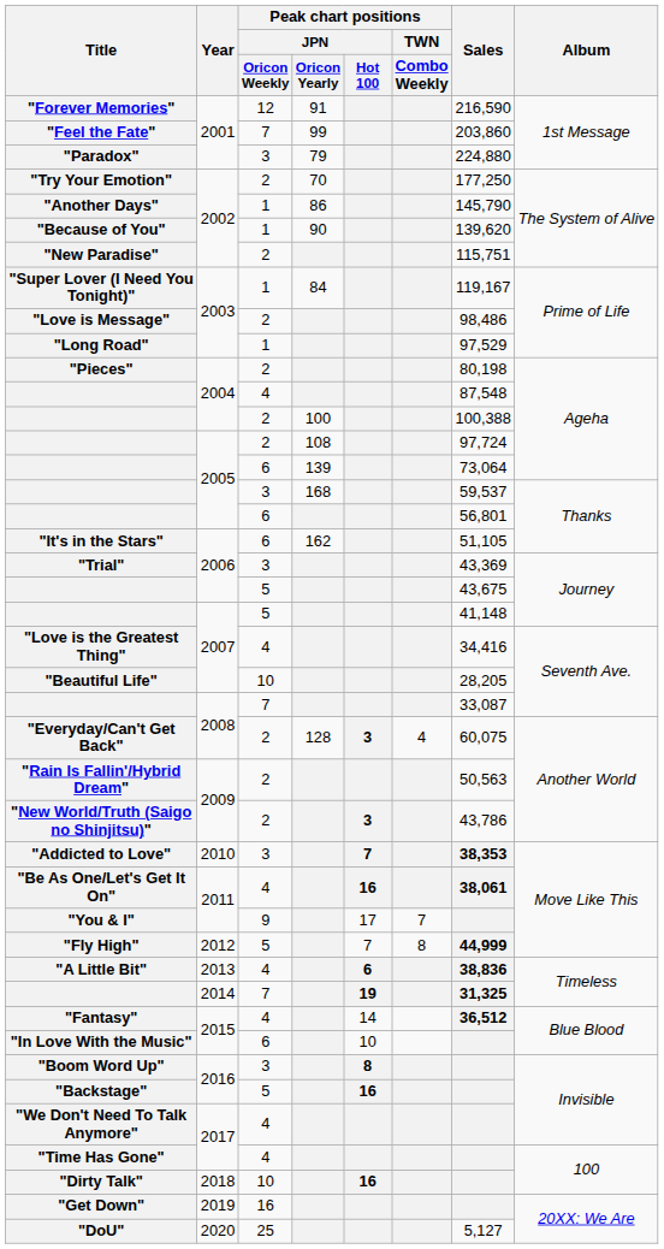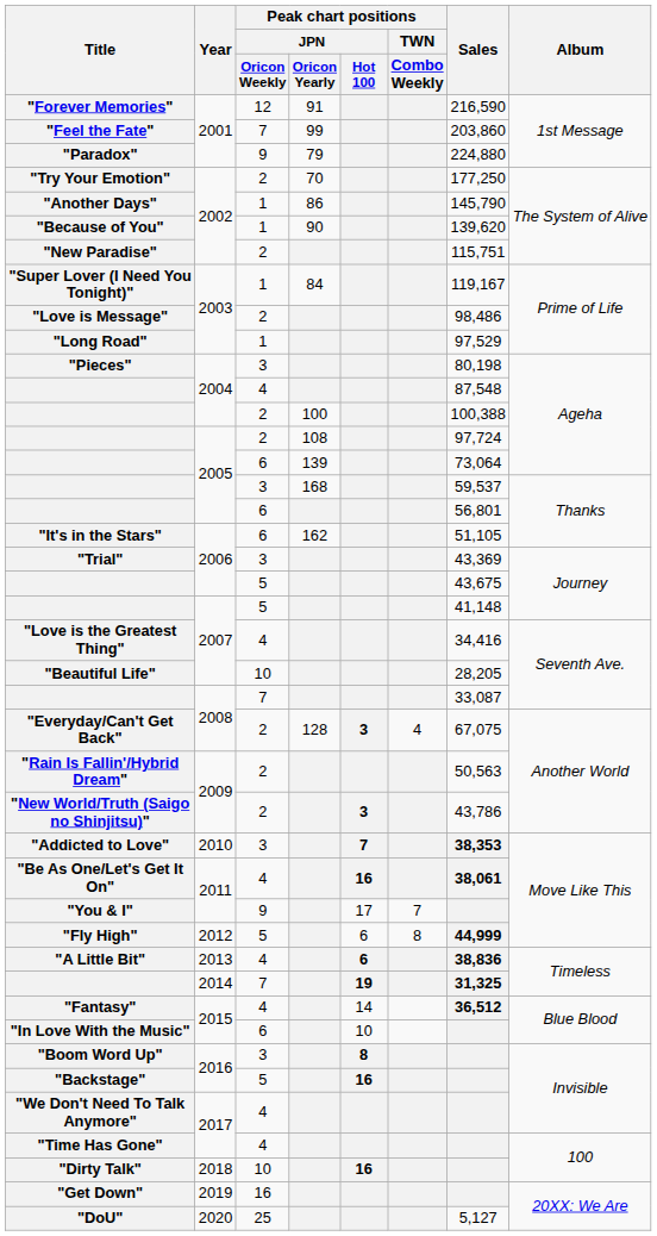"Paradox" | Peak chart positions / JPN / Oricon Weekly: 3 -> 9
"Pieces" | Peak chart positions / JPN / Oricon Weekly: 2 -> 3
"Everyday/Can't Get Back" | Sales: 60,075 -> 67,075
"Fly High" | Peak chart positions / JPN / Hot 100: 7 -> 6
